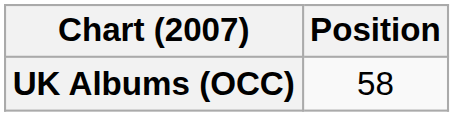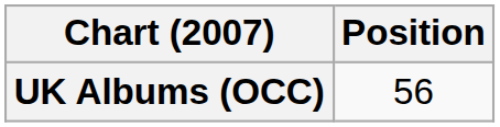UK Albums (OCC) | Position: 58 -> 56
